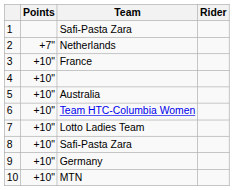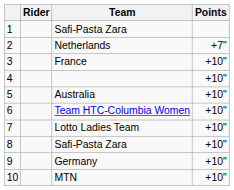columns swapped: Rider <-> Points
